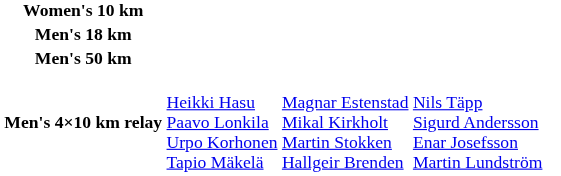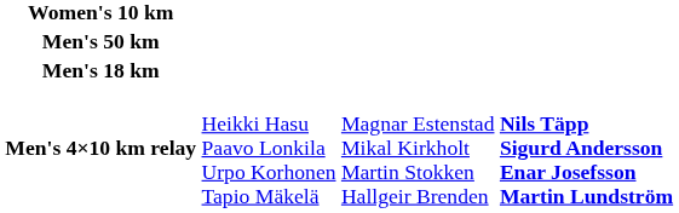rows swapped: Men's 18 km <-> Men's 50 km
Men's 4×10 km relay | column 4: normal -> bold
